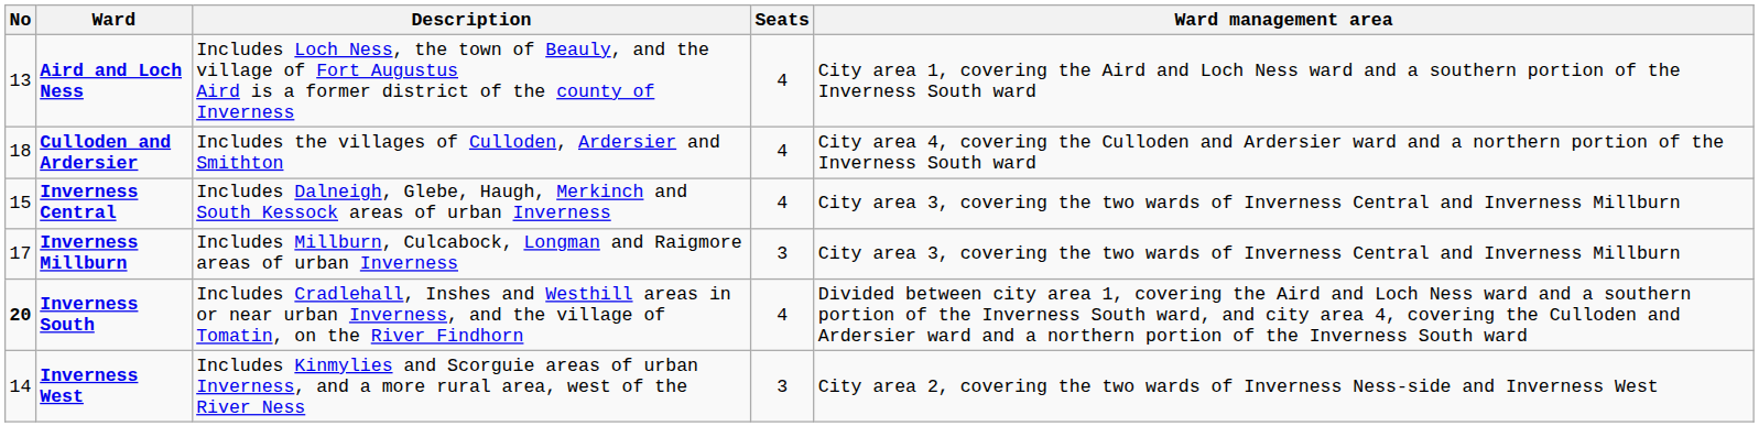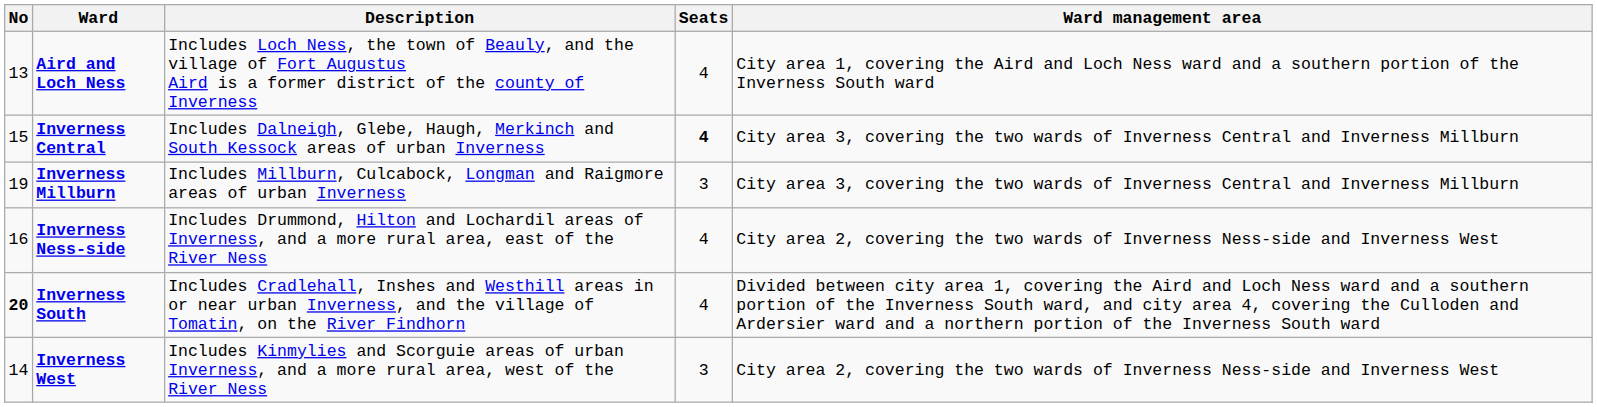- row: 18 | Culloden and Ardersier | Includes the villages of Culloden, Ardersier and Smithton | 4 | City area 4, covering the Culloden and Ardersier ward and a northern portion of the Inverness South ward
Inverness Central | Seats: normal -> bold
Inverness Millburn | No: 17 -> 19
+ row: 16 | Inverness Ness-side | Includes Drummond, Hilton and Lochardil areas of Inverness, and a more rural area, east of the River Ness | 4 | City area 2, covering the two wards of Inverness Ness-side and Inverness West
